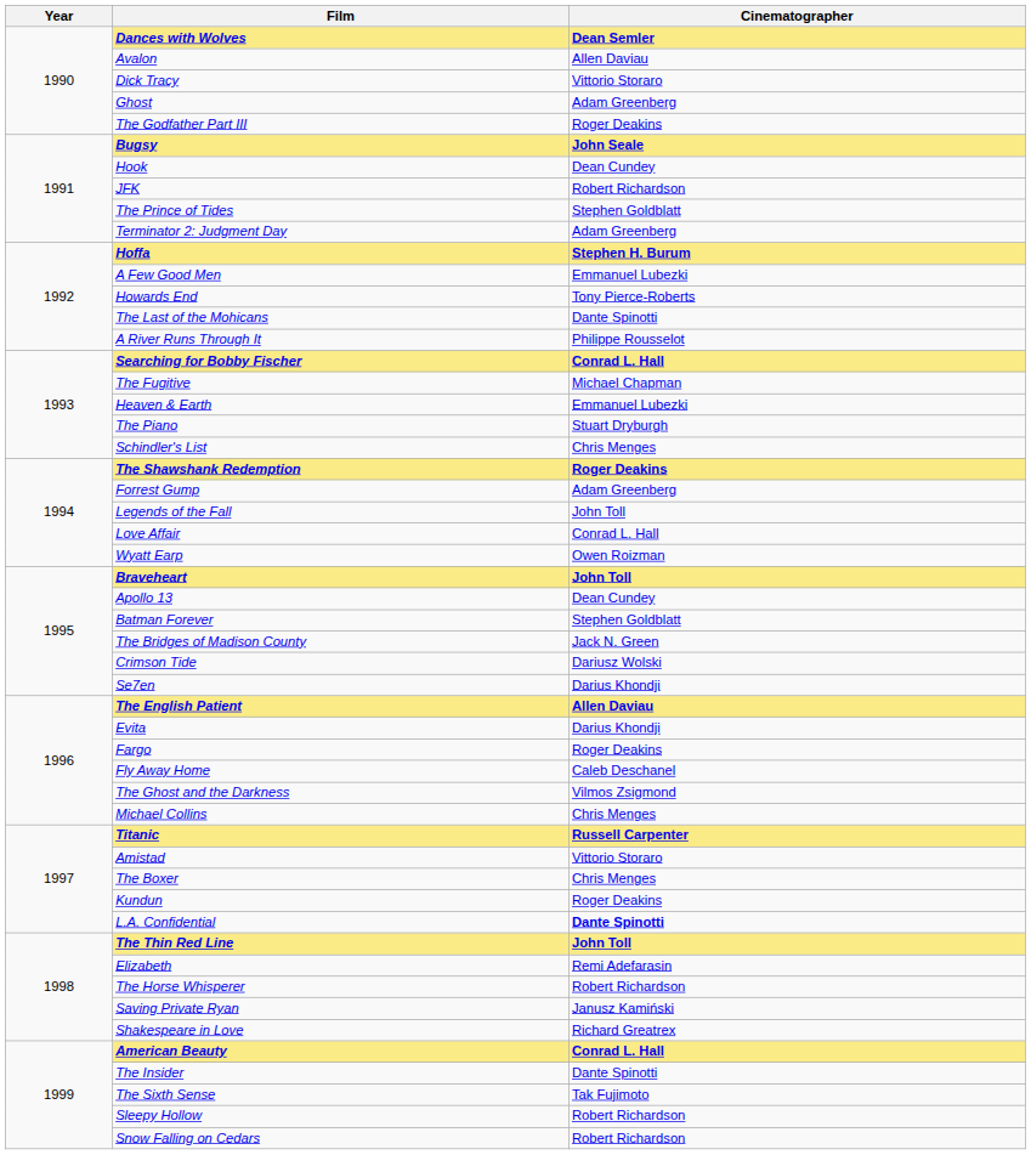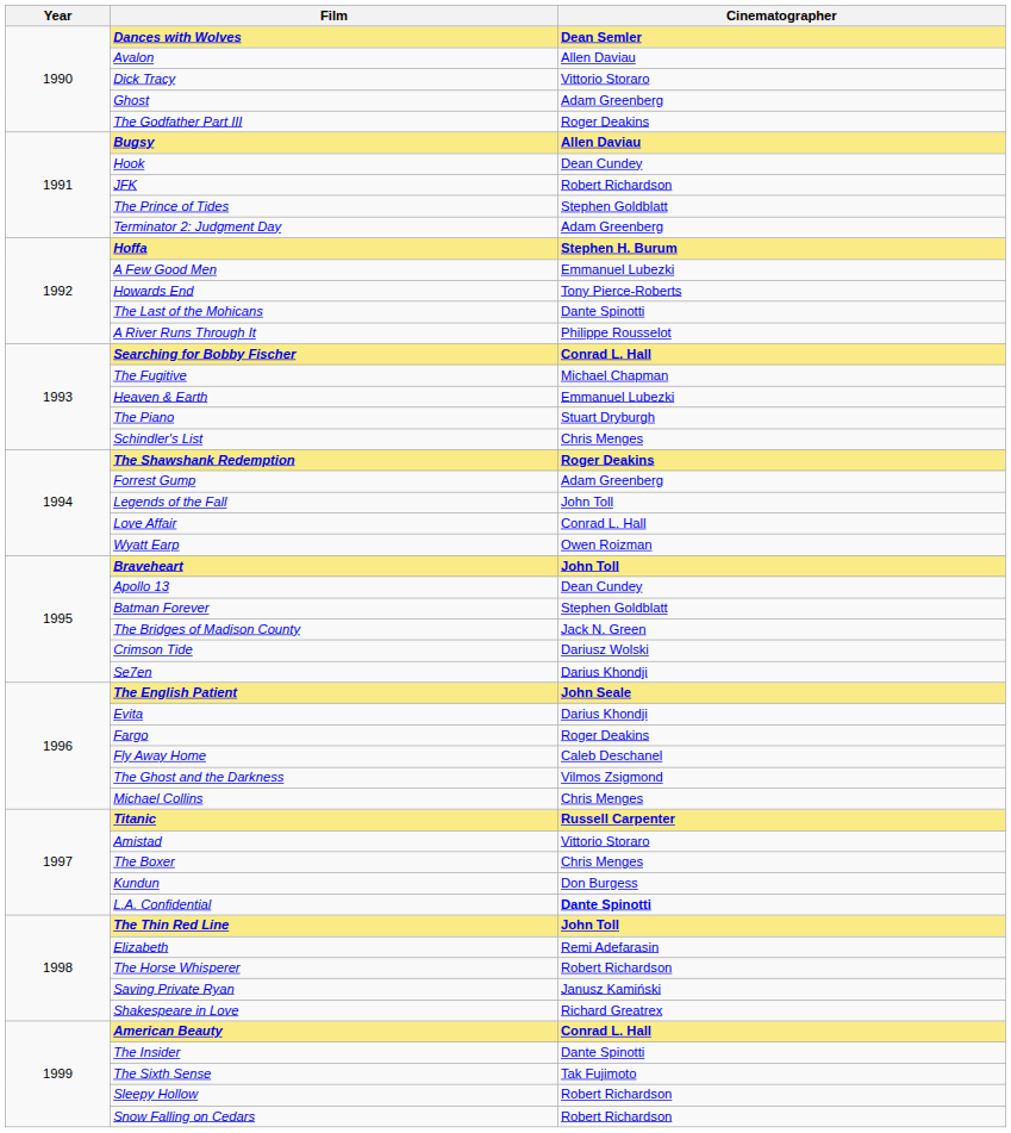Bugsy | Cinematographer: John Seale -> Allen Daviau
The English Patient | Cinematographer: Allen Daviau -> John Seale
Kundun | Cinematographer: Roger Deakins -> Don Burgess
